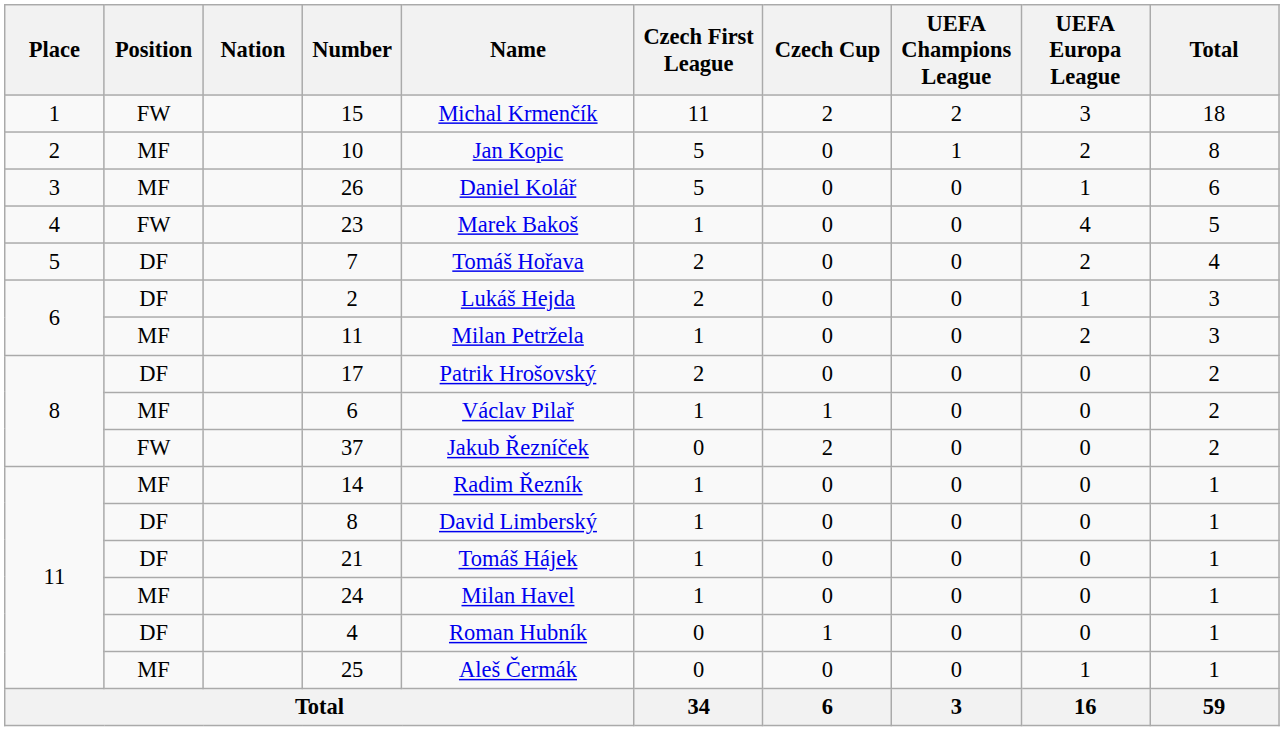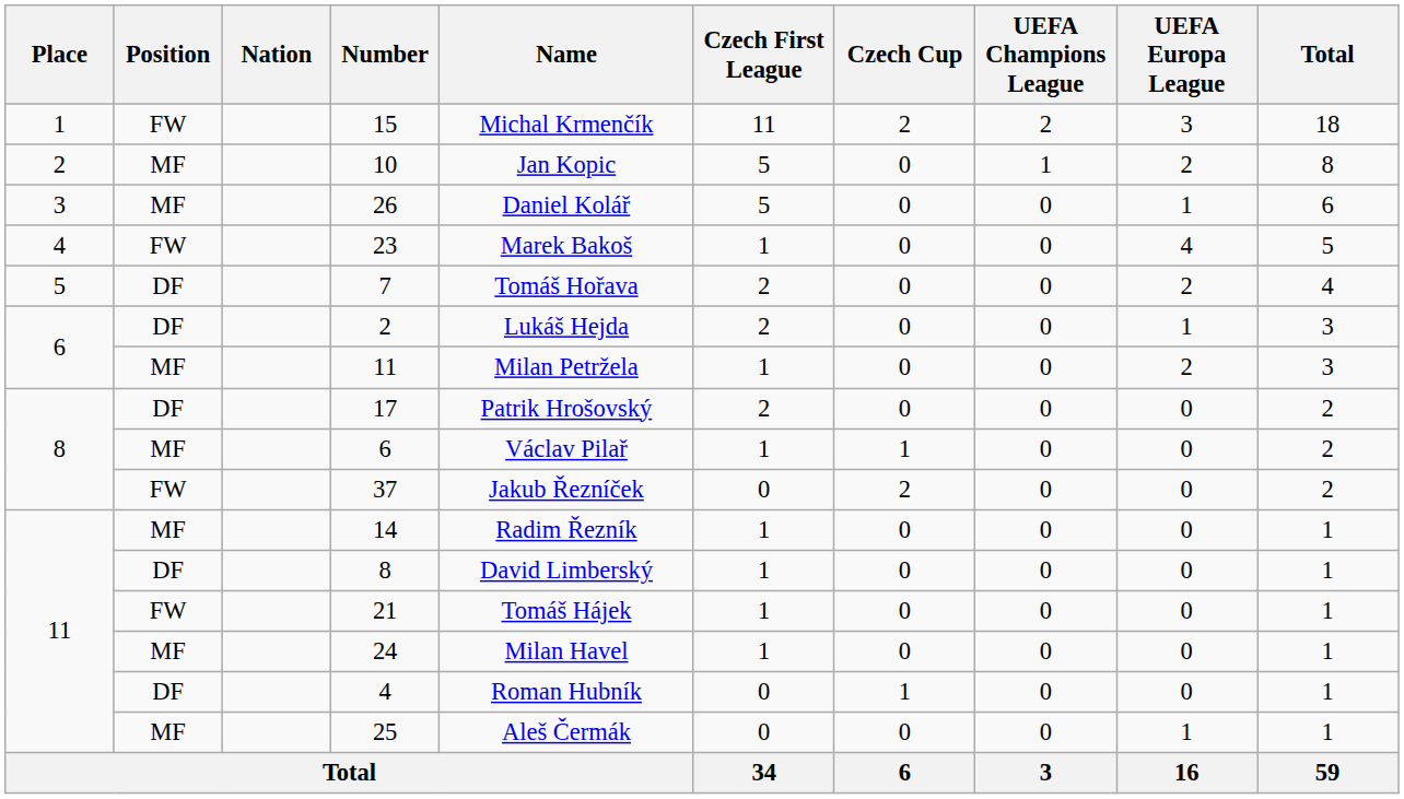21 | Position: DF -> FW
